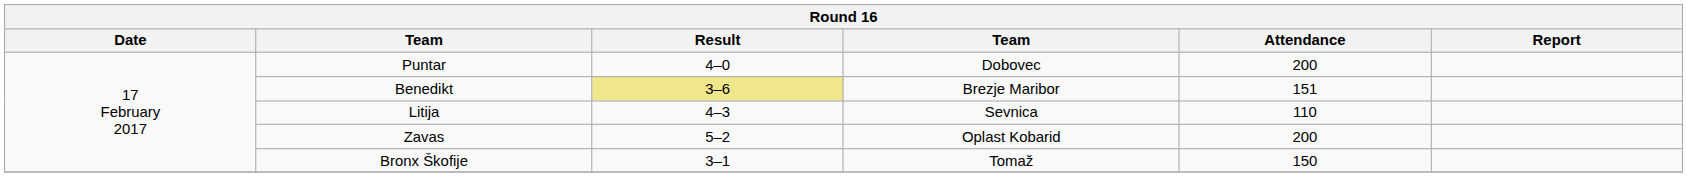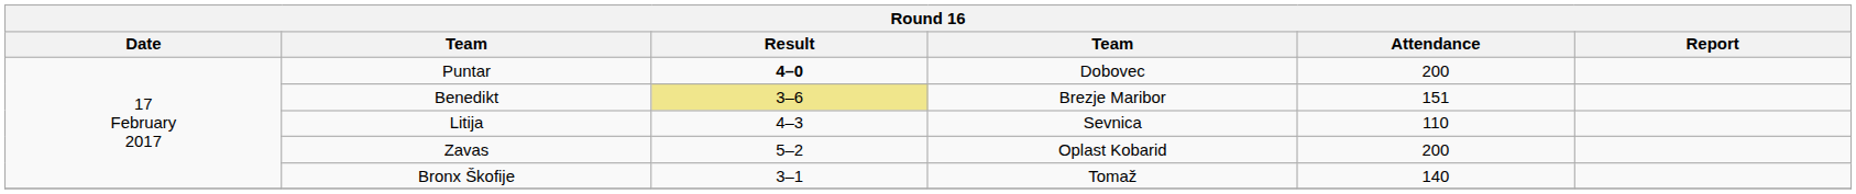Puntar | Result: normal -> bold
Bronx Škofije | Attendance: 150 -> 140
